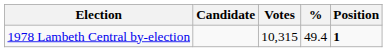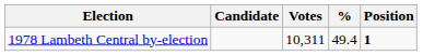1978 Lambeth Central by-election | Votes: 10,315 -> 10,311
